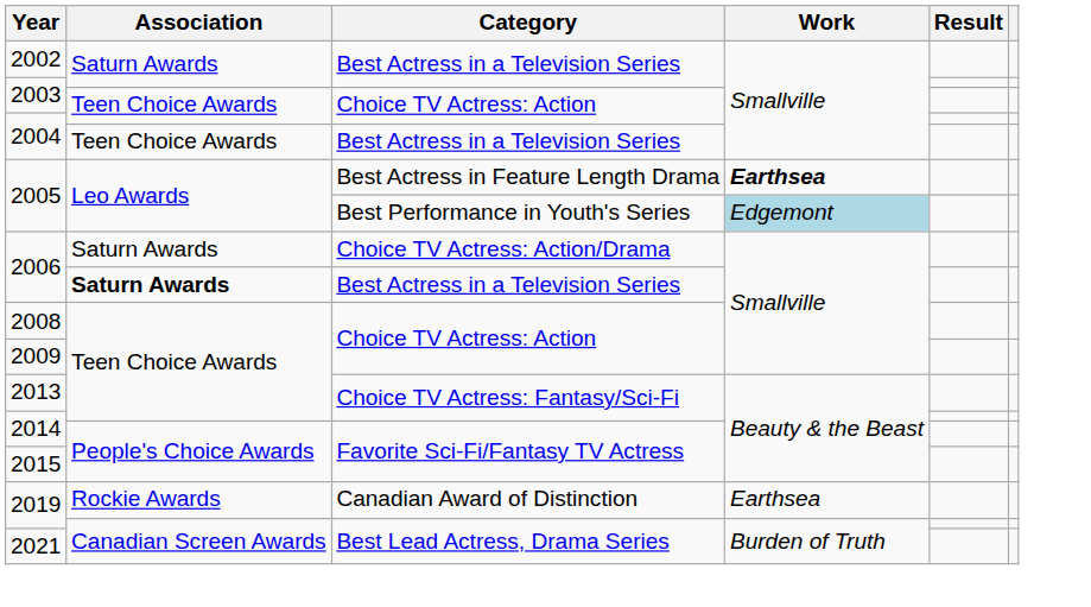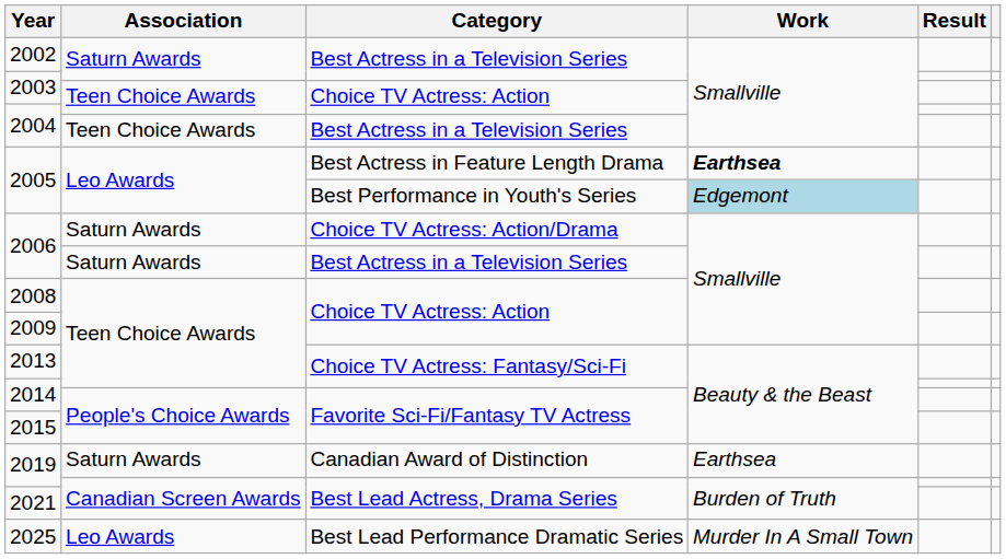2006 / Best Actress in a Television Series | Association: bold -> normal
2019 / Canadian Award of Distinction | Association: Rockie Awards -> Saturn Awards
+ row: 2025 | Leo Awards | Best Lead Performance Dramatic Series | Murder In A Small Town
